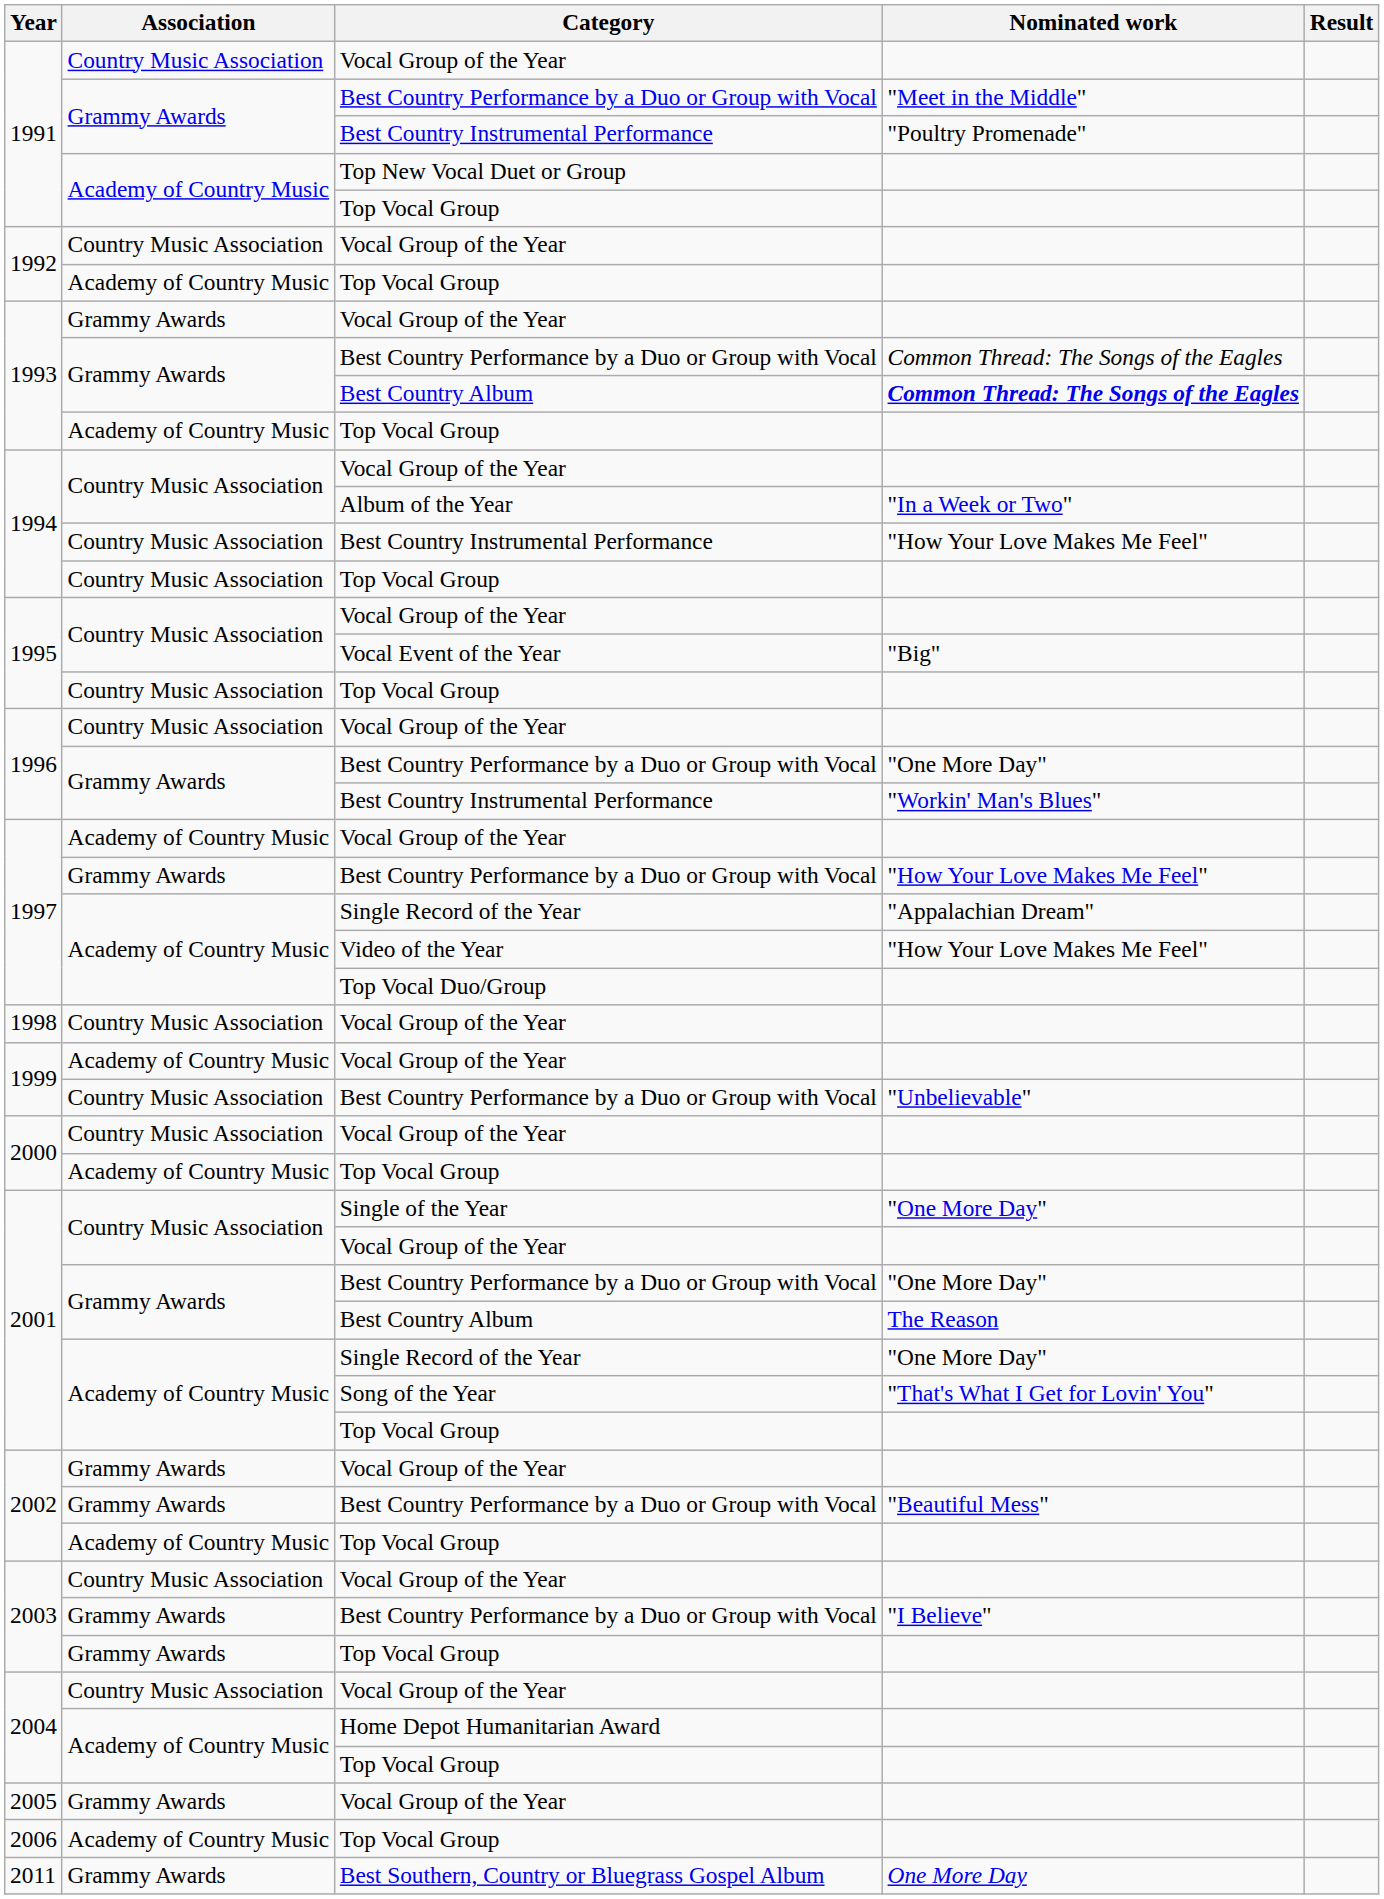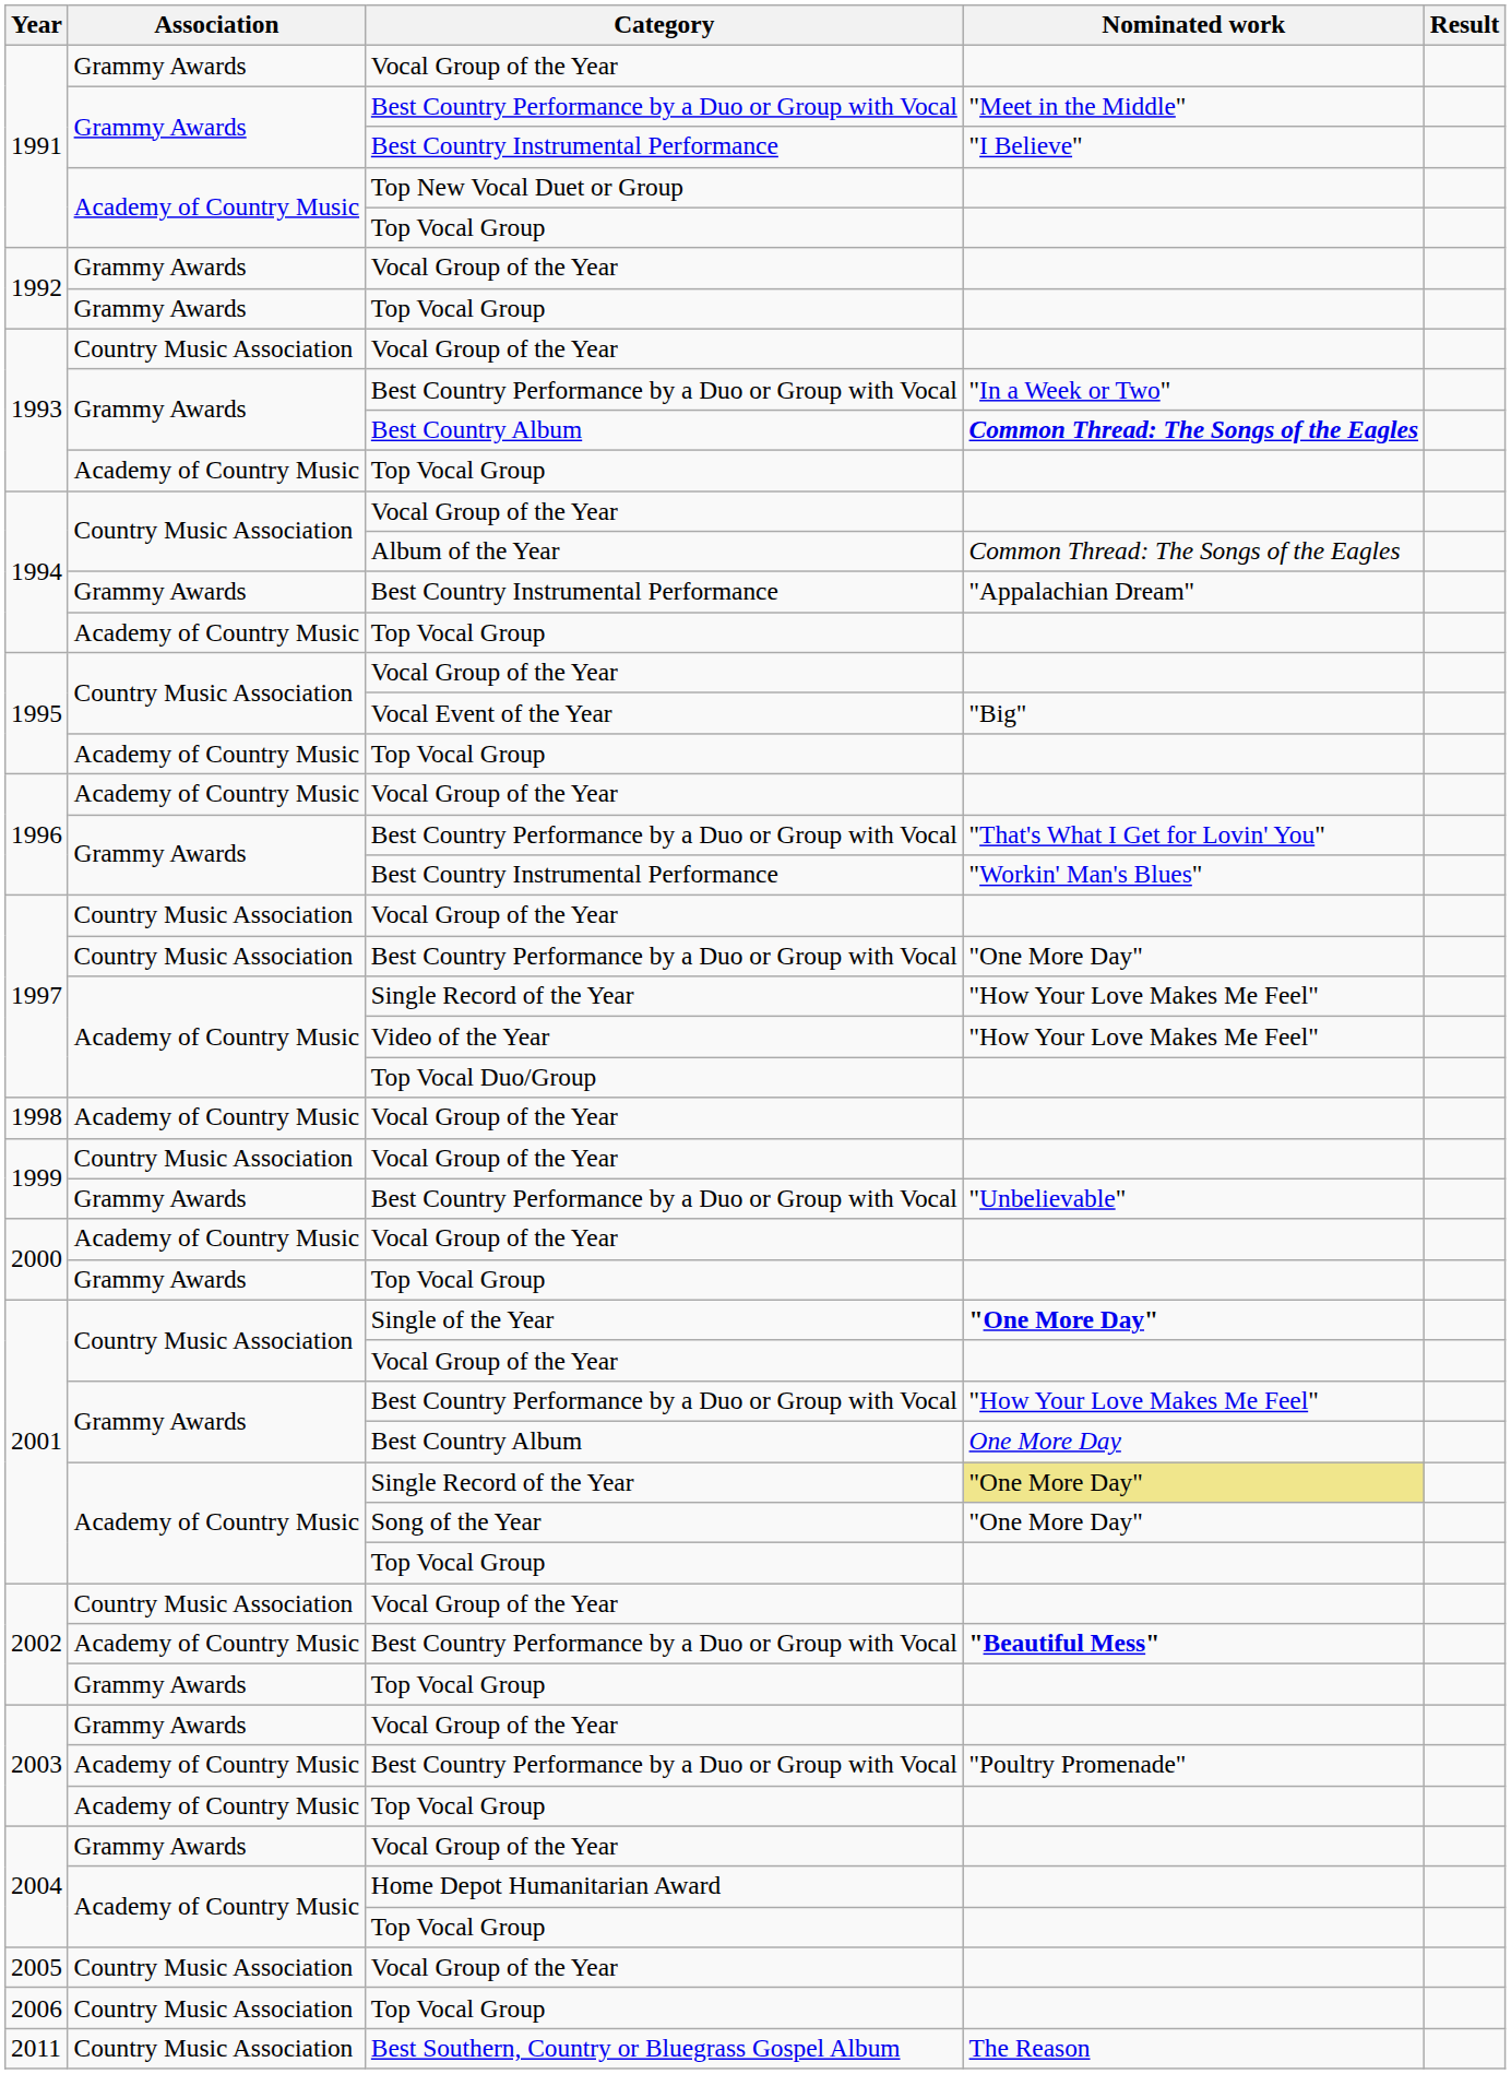1991 / Vocal Group of the Year | Association: Country Music Association -> Grammy Awards
1991 / Best Country Instrumental Performance | Nominated work: "Poultry Promenade" -> "I Believe"
1992 / Vocal Group of the Year | Association: Country Music Association -> Grammy Awards
1992 / Top Vocal Group | Association: Academy of Country Music -> Grammy Awards
1993 / Vocal Group of the Year | Association: Grammy Awards -> Country Music Association
1993 / Best Country Performance by a Duo or Group with Vocal | Nominated work: Common Thread: The Songs of the Eagles -> "In a Week or Two"
1994 / Album of the Year | Nominated work: "In a Week or Two" -> Common Thread: The Songs of the Eagles
1994 / Best Country Instrumental Performance | Association: Country Music Association -> Grammy Awards
1994 / Best Country Instrumental Performance | Nominated work: "How Your Love Makes Me Feel" -> "Appalachian Dream"
1994 / Top Vocal Group | Association: Country Music Association -> Academy of Country Music
1995 / Top Vocal Group | Association: Country Music Association -> Academy of Country Music
1996 / Vocal Group of the Year | Association: Country Music Association -> Academy of Country Music
1996 / Best Country Performance by a Duo or Group with Vocal | Nominated work: "One More Day" -> "That's What I Get for Lovin' You"
1997 / Vocal Group of the Year | Association: Academy of Country Music -> Country Music Association
1997 / Best Country Performance by a Duo or Group with Vocal | Association: Grammy Awards -> Country Music Association
1997 / Best Country Performance by a Duo or Group with Vocal | Nominated work: "How Your Love Makes Me Feel" -> "One More Day"
1997 / Single Record of the Year | Nominated work: "Appalachian Dream" -> "How Your Love Makes Me Feel"
1998 | Association: Country Music Association -> Academy of Country Music
1999 / Vocal Group of the Year | Association: Academy of Country Music -> Country Music Association
1999 / Best Country Performance by a Duo or Group with Vocal | Association: Country Music Association -> Grammy Awards
2000 / Vocal Group of the Year | Association: Country Music Association -> Academy of Country Music
2000 / Top Vocal Group | Association: Academy of Country Music -> Grammy Awards
2001 / Single of the Year | Nominated work: normal -> bold
2001 / Best Country Performance by a Duo or Group with Vocal | Nominated work: "One More Day" -> "How Your Love Makes Me Feel"
2001 / Best Country Album | Nominated work: The Reason -> One More Day
2001 / Single Record of the Year | Nominated work: no background -> khaki background
2001 / Song of the Year | Nominated work: "That's What I Get for Lovin' You" -> "One More Day"
2002 / Vocal Group of the Year | Association: Grammy Awards -> Country Music Association
2002 / Best Country Performance by a Duo or Group with Vocal | Association: Grammy Awards -> Academy of Country Music
2002 / Best Country Performance by a Duo or Group with Vocal | Nominated work: normal -> bold
2002 / Top Vocal Group | Association: Academy of Country Music -> Grammy Awards
2003 / Vocal Group of the Year | Association: Country Music Association -> Grammy Awards
2003 / Best Country Performance by a Duo or Group with Vocal | Association: Grammy Awards -> Academy of Country Music
2003 / Best Country Performance by a Duo or Group with Vocal | Nominated work: "I Believe" -> "Poultry Promenade"
2003 / Top Vocal Group | Association: Grammy Awards -> Academy of Country Music
2004 / Vocal Group of the Year | Association: Country Music Association -> Grammy Awards
2005 | Association: Grammy Awards -> Country Music Association
2006 | Association: Academy of Country Music -> Country Music Association
2011 | Association: Grammy Awards -> Country Music Association
2011 | Nominated work: One More Day -> The Reason
